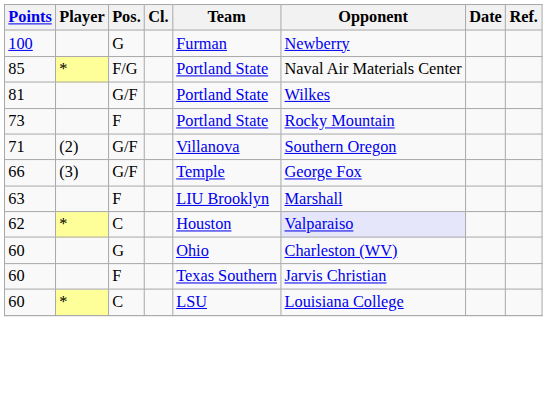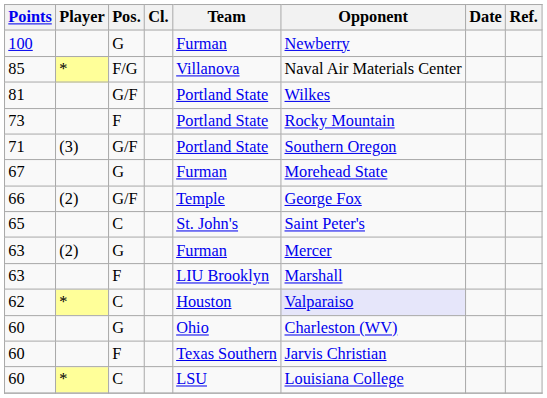85 | Team: Portland State -> Villanova
71 | Player: (2) -> (3)
71 | Team: Villanova -> Portland State
+ row: 67 | G | Furman | Morehead State
66 | Player: (3) -> (2)
+ row: 65 | C | St. John's | Saint Peter's
+ row: 63 | (2) | G | Furman | Mercer
